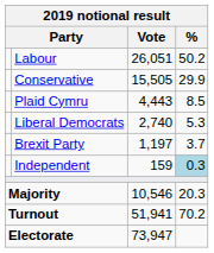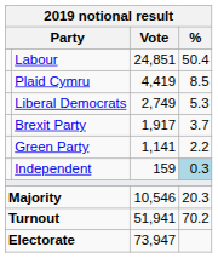Labour | Vote: 26,051 -> 24,851
Labour | %: 50.2 -> 50.4
- row: Conservative | 15,505 | 29.9
Plaid Cymru | Vote: 4,443 -> 4,419
Liberal Democrats | Vote: 2,740 -> 2,749
Brexit Party | Vote: 1,197 -> 1,917
+ row: Green Party | 1,141 | 2.2
